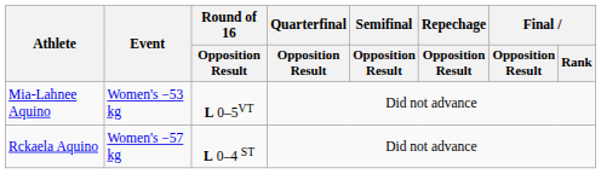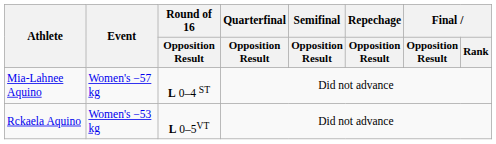Mia-Lahnee Aquino | Event: Women's −53 kg -> Women's −57 kg
Mia-Lahnee Aquino | Round of 16 / Opposition Result: L 0–5VT -> L 0–4 ST
Rckaela Aquino | Event: Women's −57 kg -> Women's −53 kg
Rckaela Aquino | Round of 16 / Opposition Result: L 0–4 ST -> L 0–5VT
